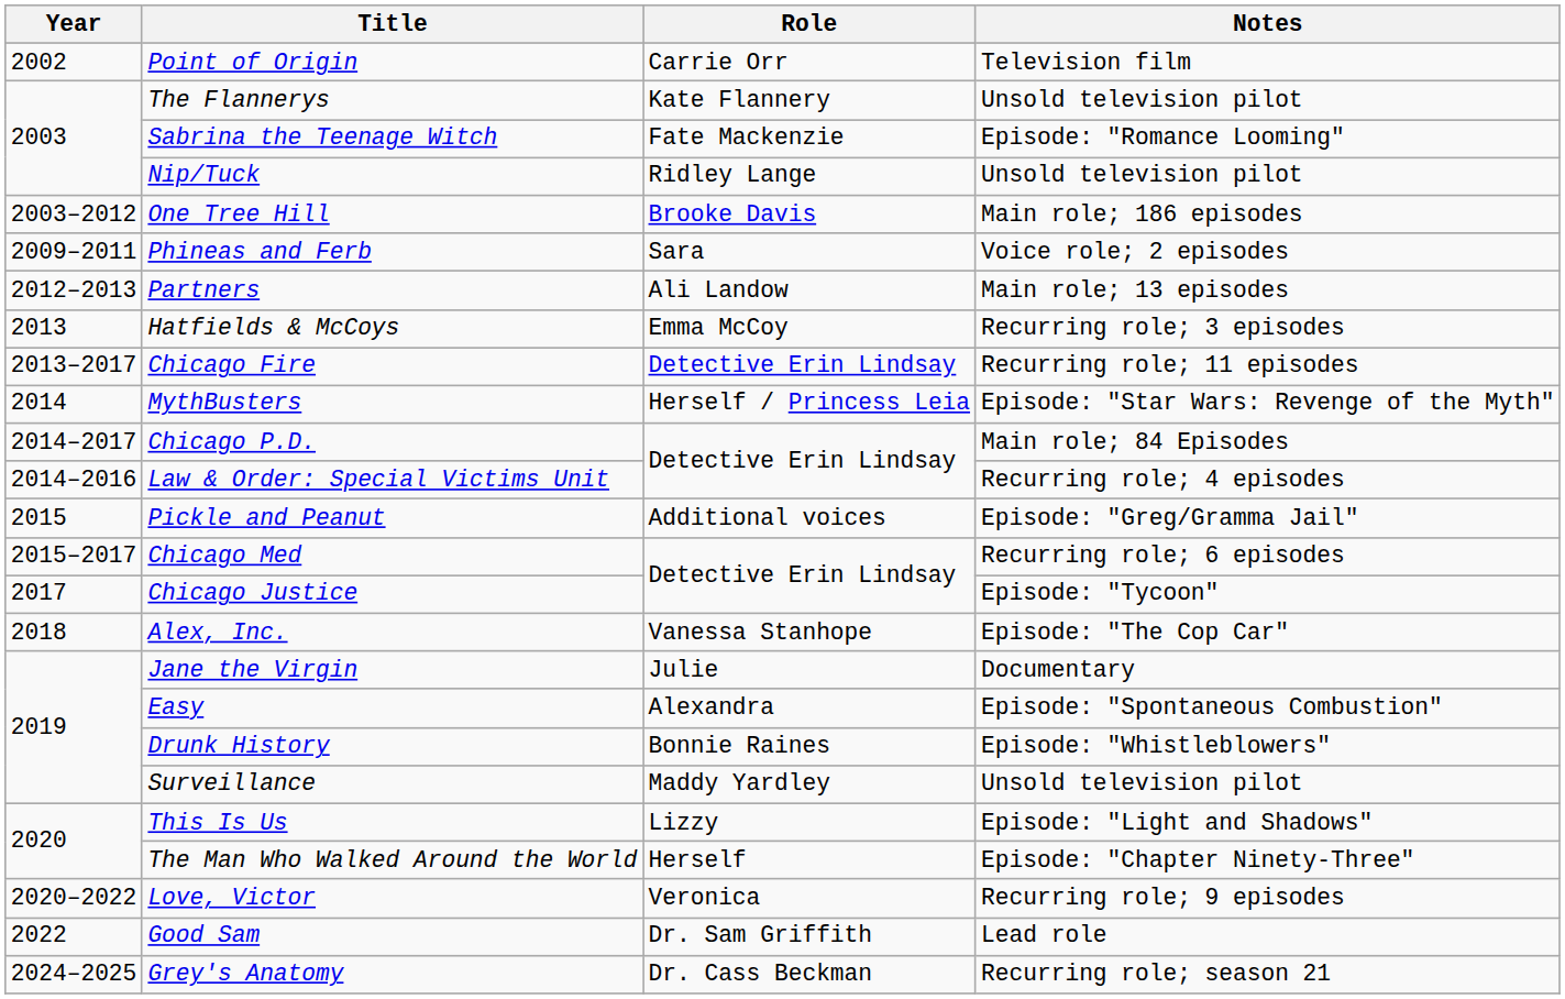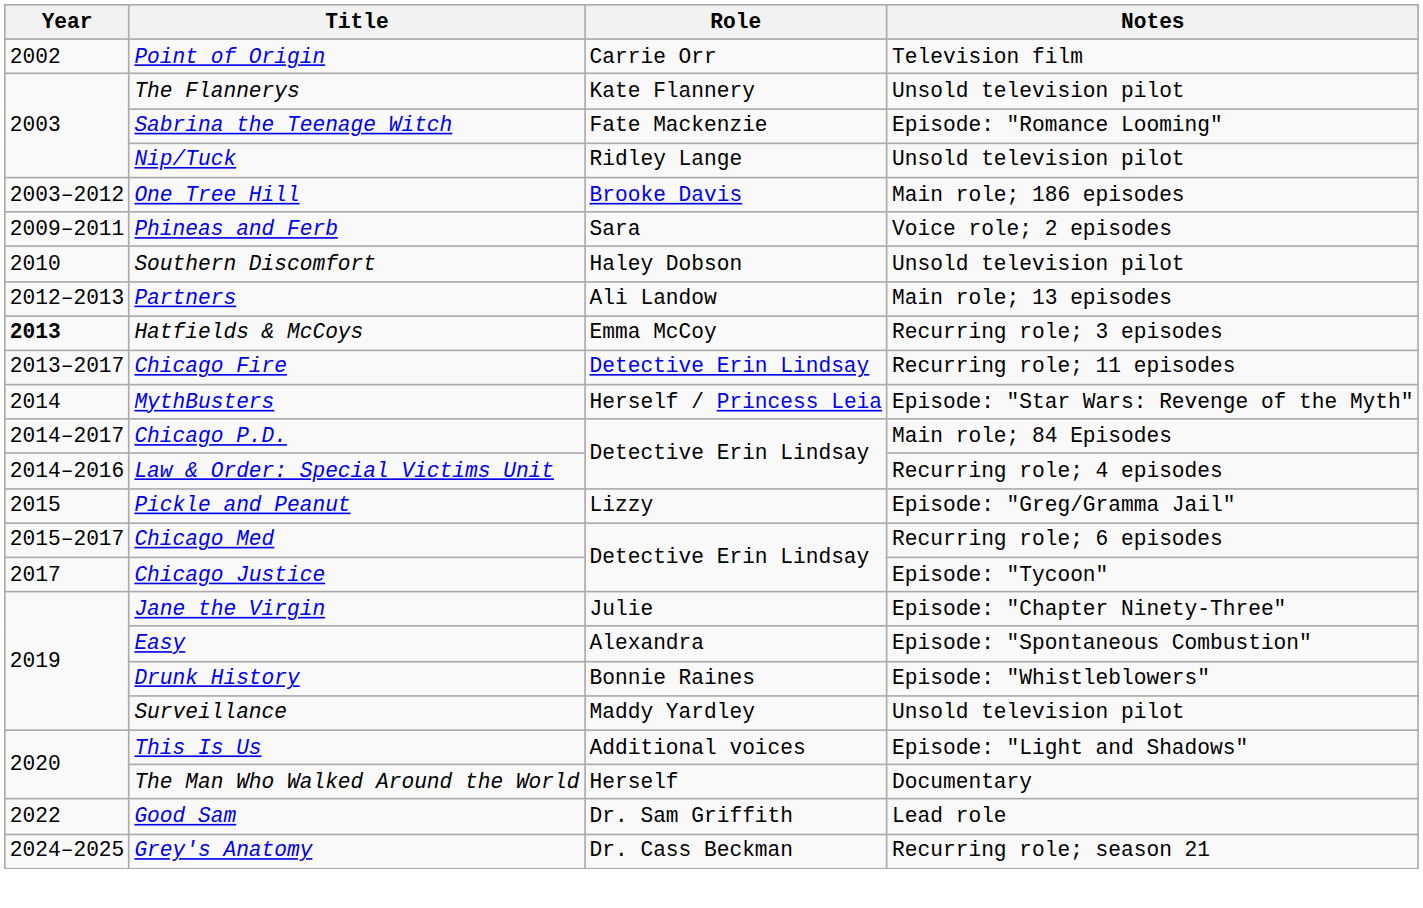+ row: 2010 | Southern Discomfort | Haley Dobson | Unsold television pilot
Hatfields & McCoys | Year: normal -> bold
Pickle and Peanut | Role: Additional voices -> Lizzy
- row: 2018 | Alex, Inc. | Vanessa Stanhope | Episode: "The Cop Car"
Jane the Virgin | Notes: Documentary -> Episode: "Chapter Ninety-Three"
This Is Us | Role: Lizzy -> Additional voices
The Man Who Walked Around the World | Notes: Episode: "Chapter Ninety-Three" -> Documentary
- row: 2020–2022 | Love, Victor | Veronica | Recurring role; 9 episodes
